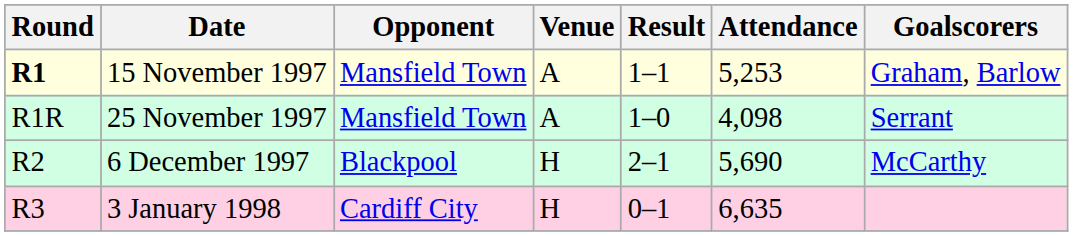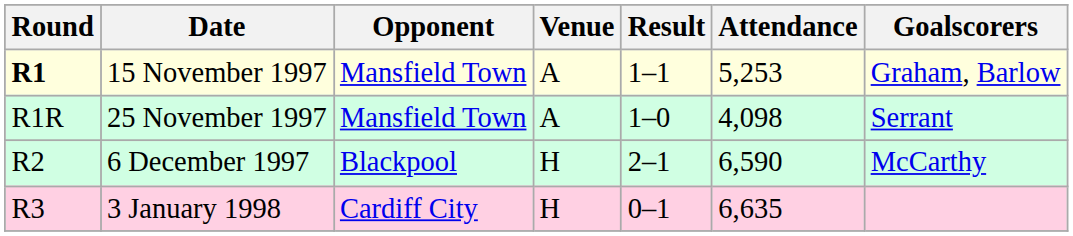6 December 1997 | Attendance: 5,690 -> 6,590
